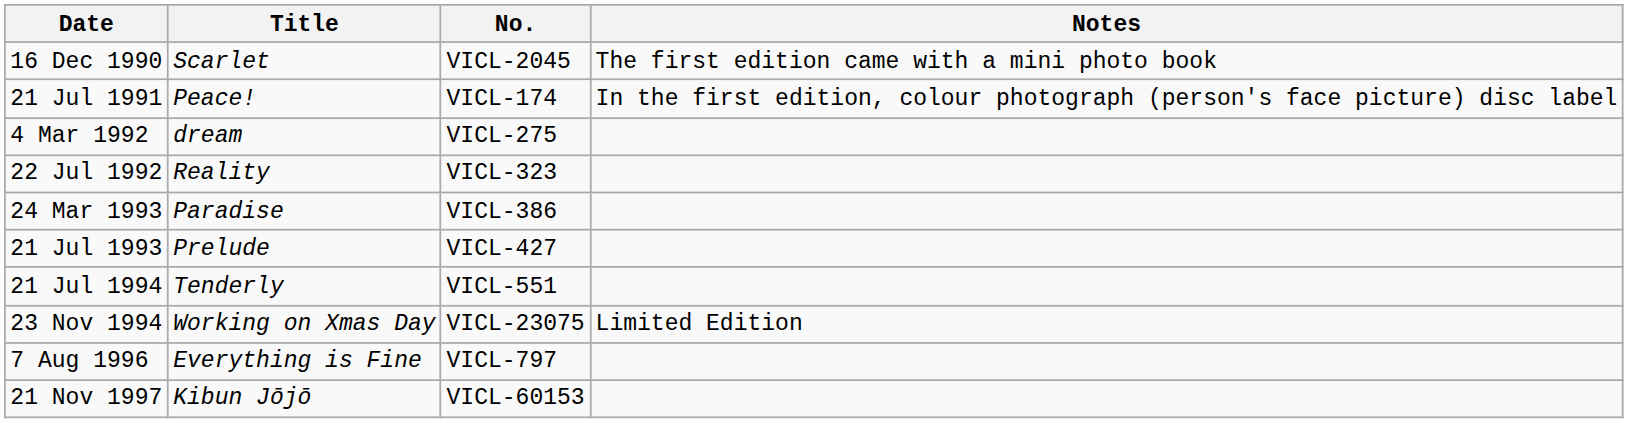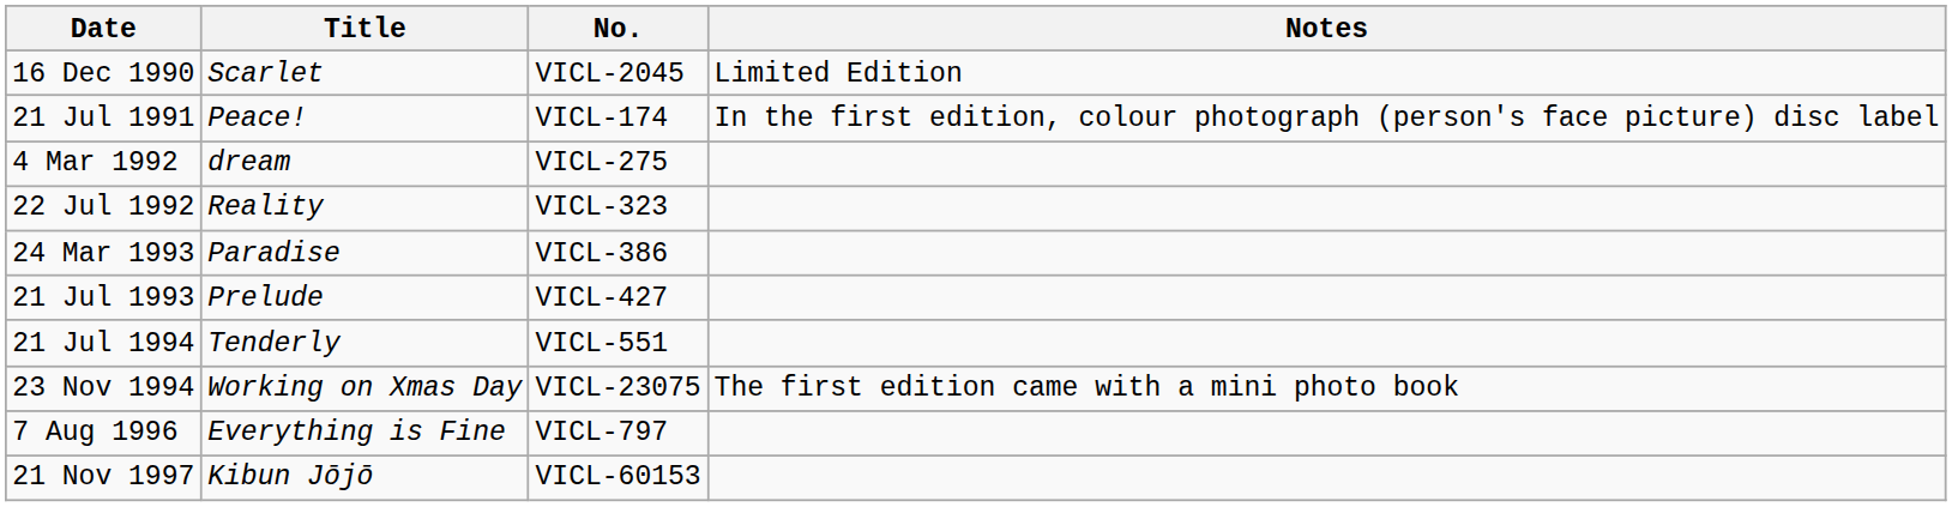16 Dec 1990 | Notes: The first edition came with a mini photo book -> Limited Edition
23 Nov 1994 | Notes: Limited Edition -> The first edition came with a mini photo book
